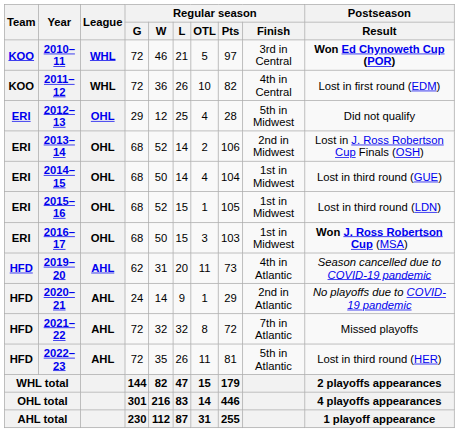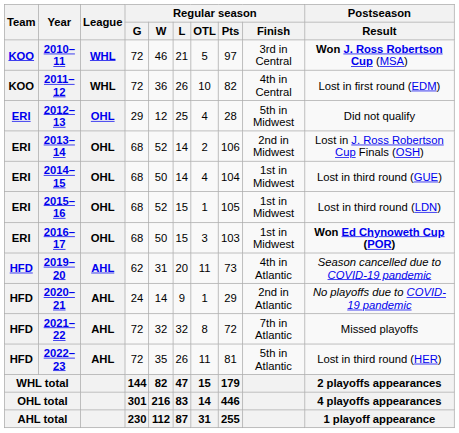2010–11 | Postseason / Result: Won Ed Chynoweth Cup (POR) -> Won J. Ross Robertson Cup (MSA)
2016–17 | Postseason / Result: Won J. Ross Robertson Cup (MSA) -> Won Ed Chynoweth Cup (POR)
